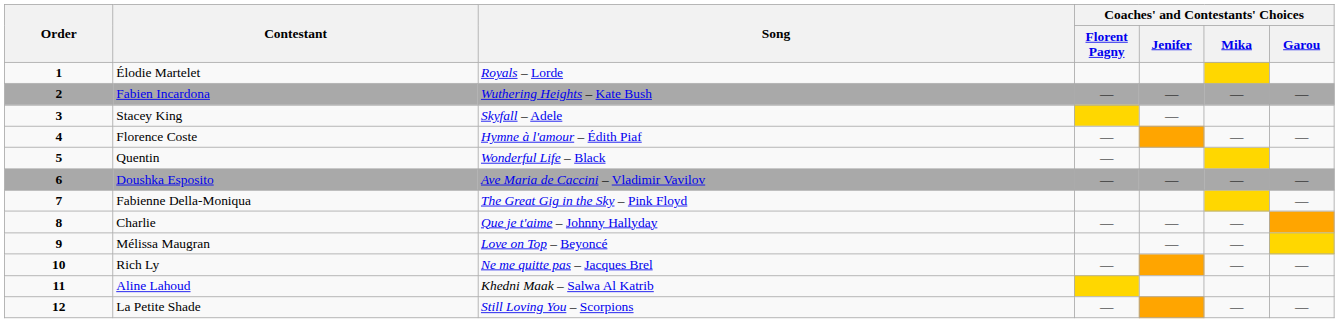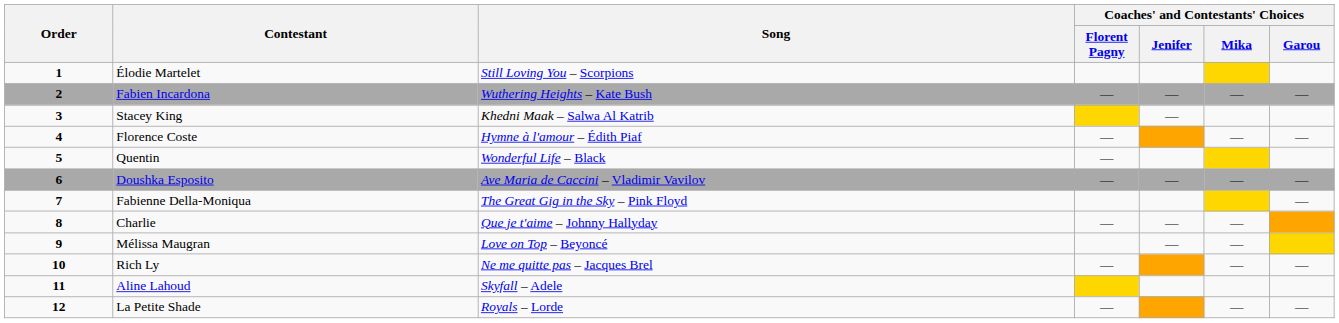Élodie Martelet | Song: Royals – Lorde -> Still Loving You – Scorpions
Stacey King | Song: Skyfall – Adele -> Khedni Maak – Salwa Al Katrib
Aline Lahoud | Song: Khedni Maak – Salwa Al Katrib -> Skyfall – Adele
La Petite Shade | Song: Still Loving You – Scorpions -> Royals – Lorde
